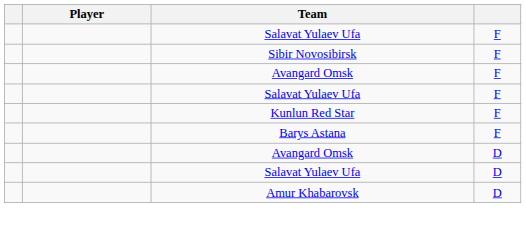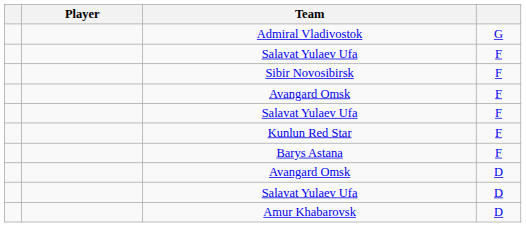+ row: Admiral Vladivostok | G
